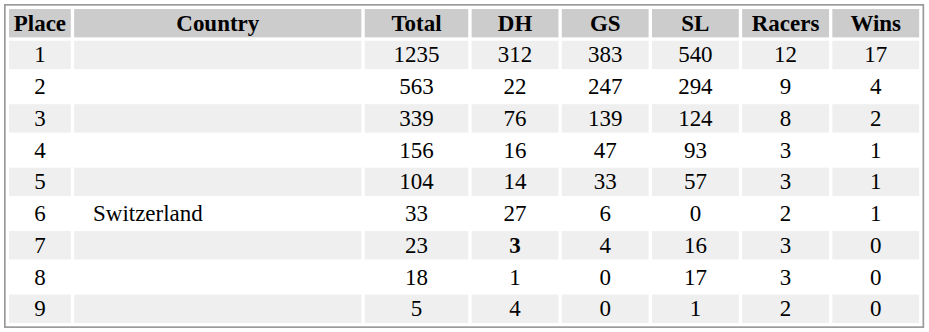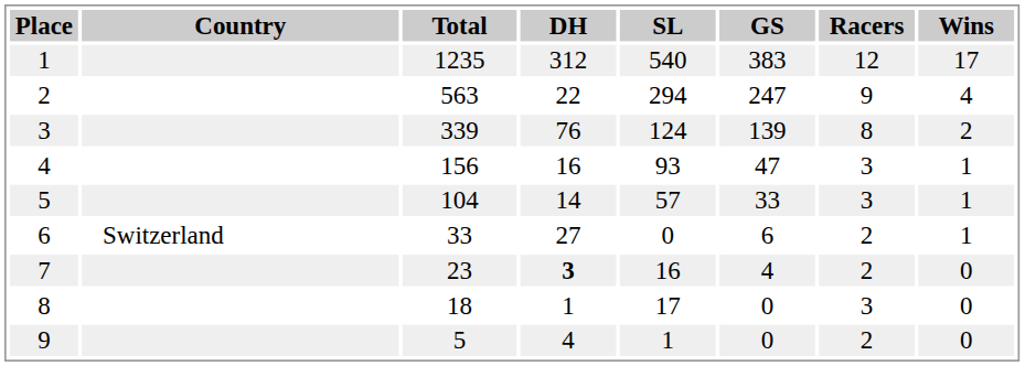columns swapped: GS <-> SL
7 | Racers: 3 -> 2
